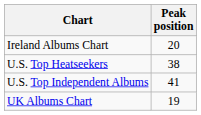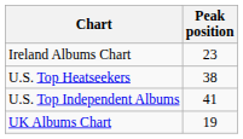Ireland Albums Chart | Peak position: 20 -> 23
